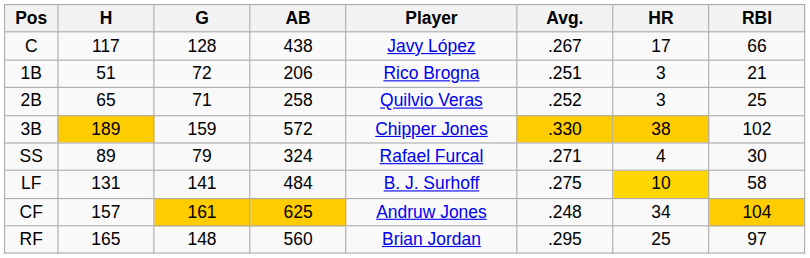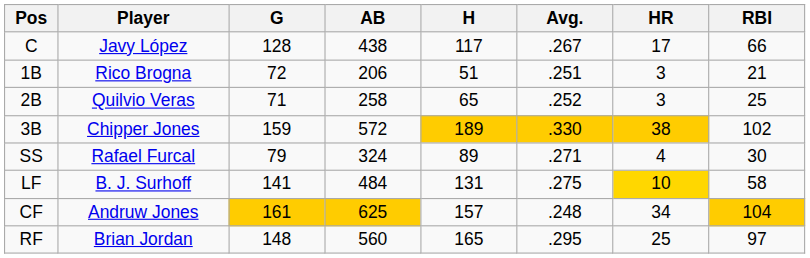columns swapped: Player <-> H
